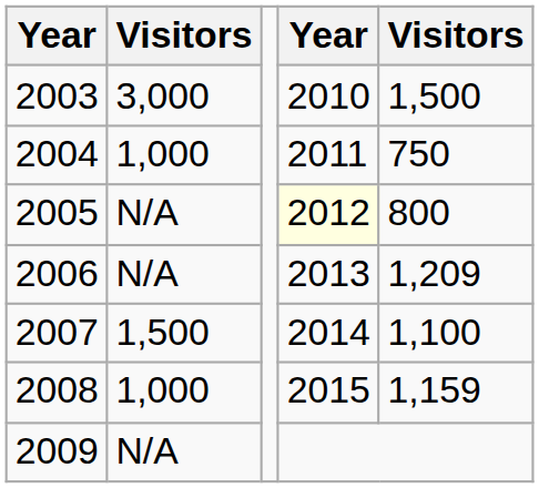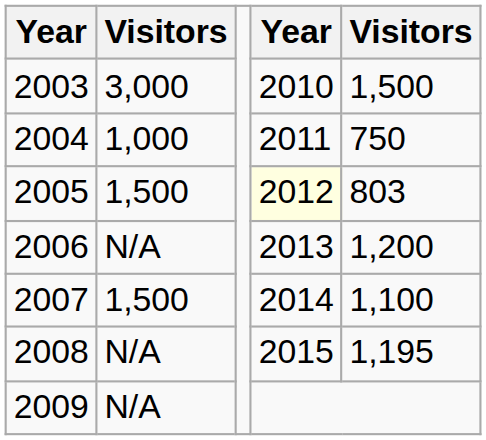2005 | column 2: N/A -> 1,500
2005 | column 5: 800 -> 803
2006 | column 5: 1,209 -> 1,200
2008 | column 2: 1,000 -> N/A
2008 | column 5: 1,159 -> 1,195
